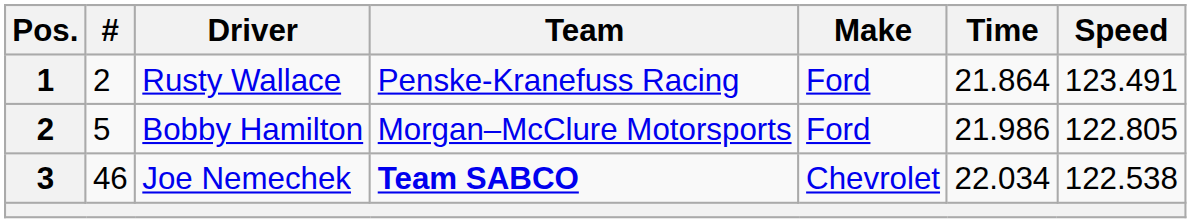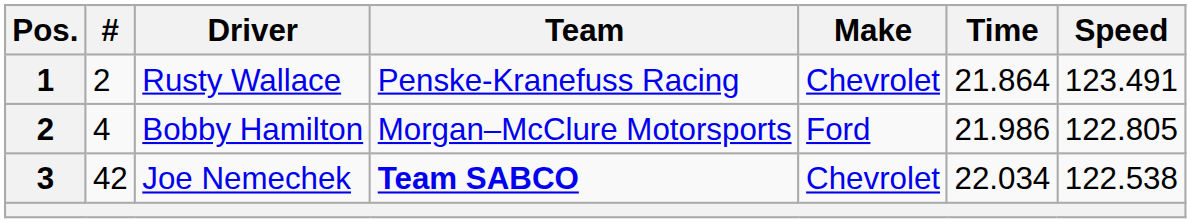Rusty Wallace | Make: Ford -> Chevrolet
Bobby Hamilton | #: 5 -> 4
Joe Nemechek | #: 46 -> 42
